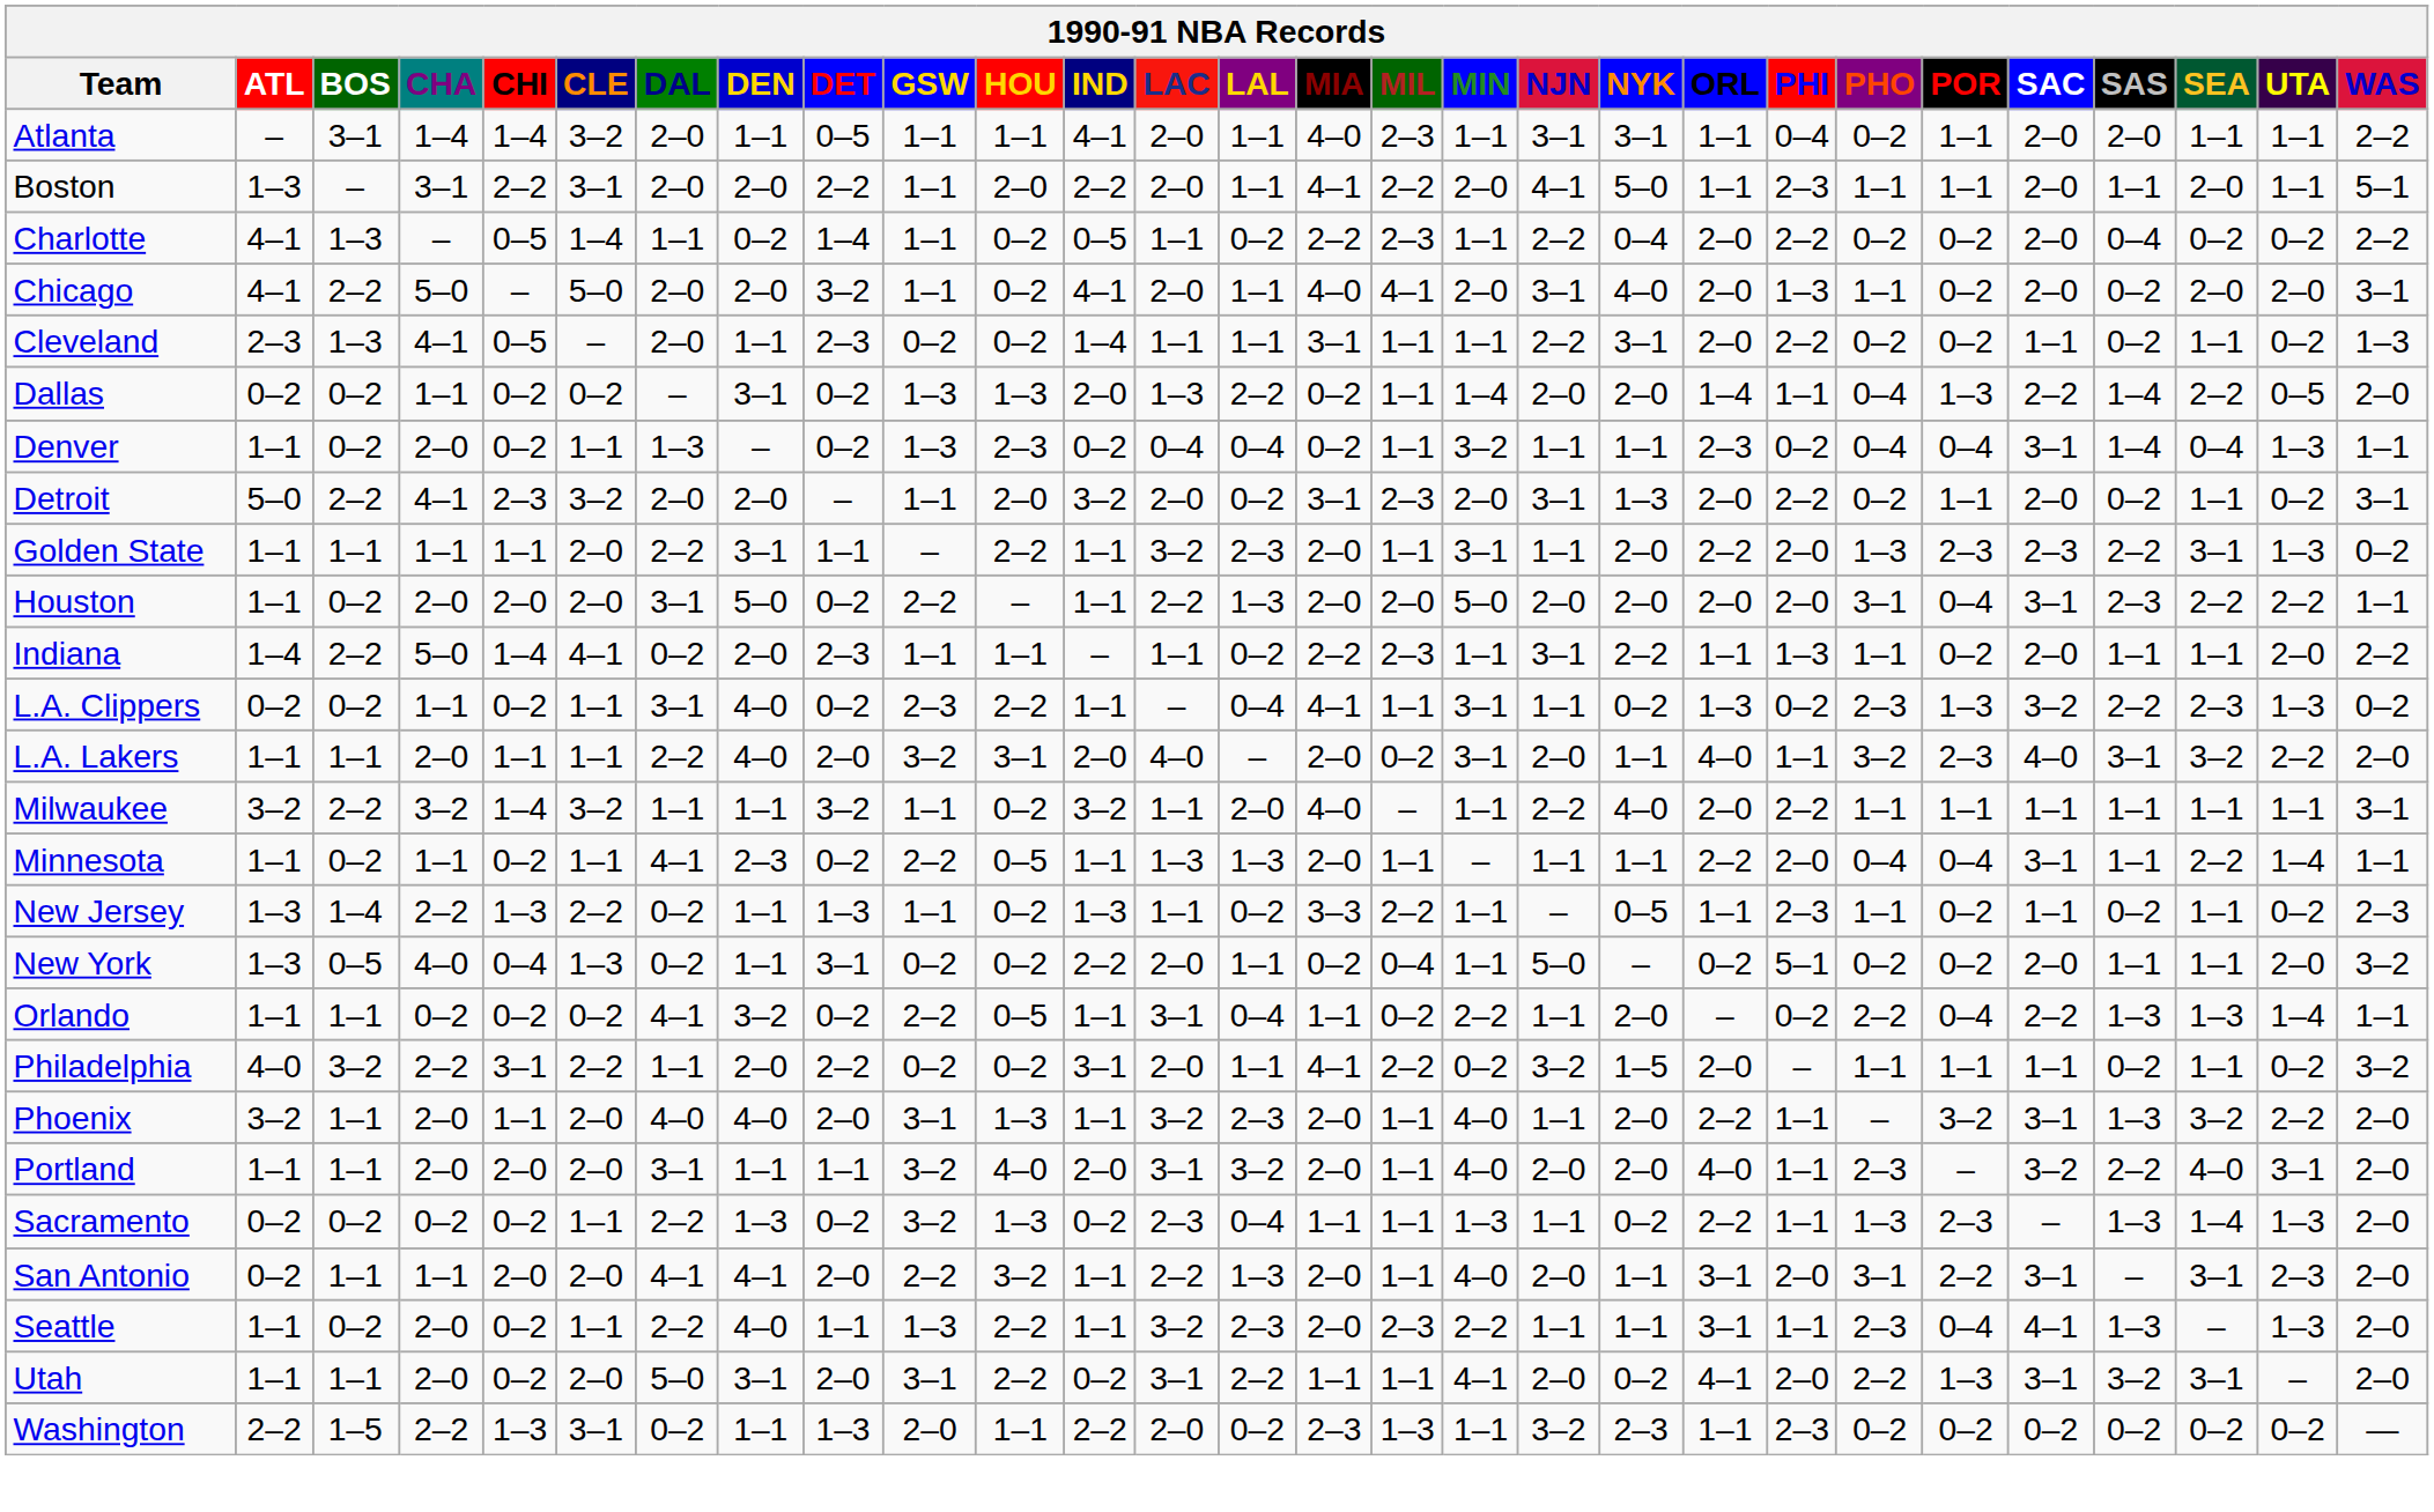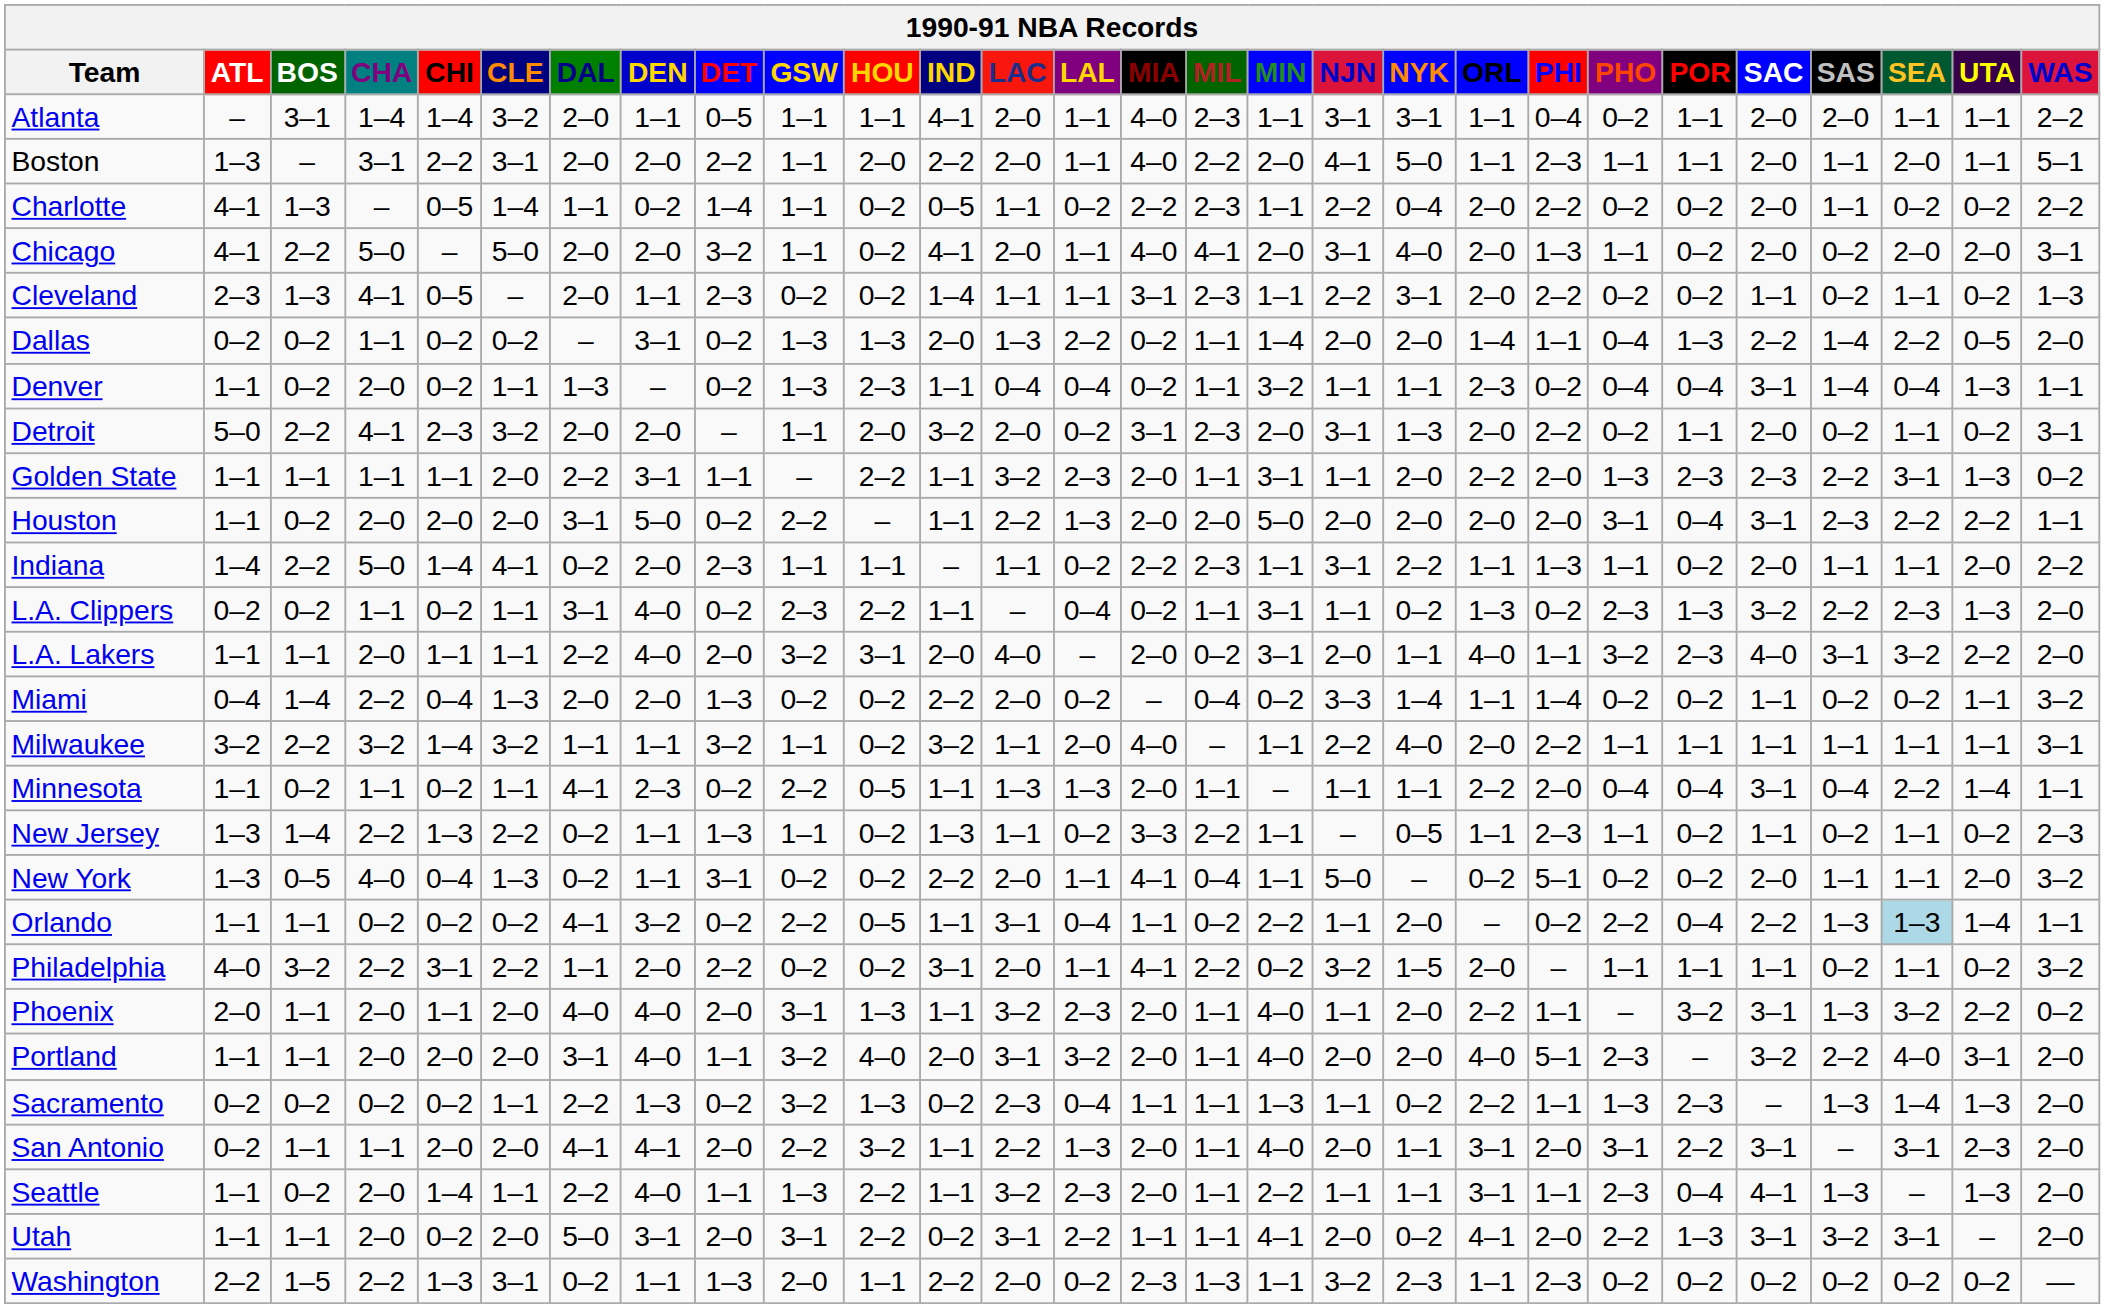Boston | MIA: 4–1 -> 4–0
Charlotte | SAS: 0–4 -> 1–1
Cleveland | MIL: 1–1 -> 2–3
Denver | IND: 0–2 -> 1–1
L.A. Clippers | MIA: 4–1 -> 0–2
L.A. Clippers | WAS: 0–2 -> 2–0
+ row: Miami | 0–4 | 1–4 | 2–2 | 0–4 | 1–3 | 2–0 | 2–0 | 1–3 | 0–2 | 0–2 | 2–2 | 2–0 | 0–2 | – | 0–4 | 0–2 | 3–3 | 1–4 | 1–1 | 1–4 | 0–2 | 0–2 | 1–1 | 0–2 | 0–2 | 1–1 | 3–2
Minnesota | SAS: 1–1 -> 0–4
New York | MIA: 0–2 -> 4–1
Orlando | SEA: no background -> lightblue background
Phoenix | ATL: 3–2 -> 2–0
Phoenix | WAS: 2–0 -> 0–2
Portland | DEN: 1–1 -> 4–0
Portland | PHI: 1–1 -> 5–1
Seattle | CHI: 0–2 -> 1–4
Seattle | MIL: 2–3 -> 1–1
